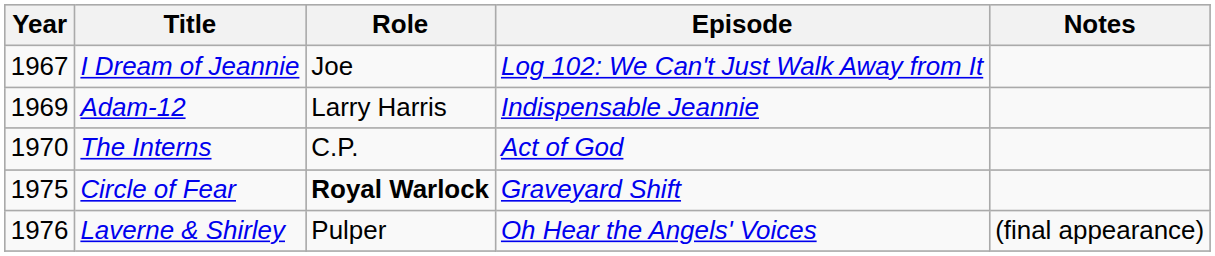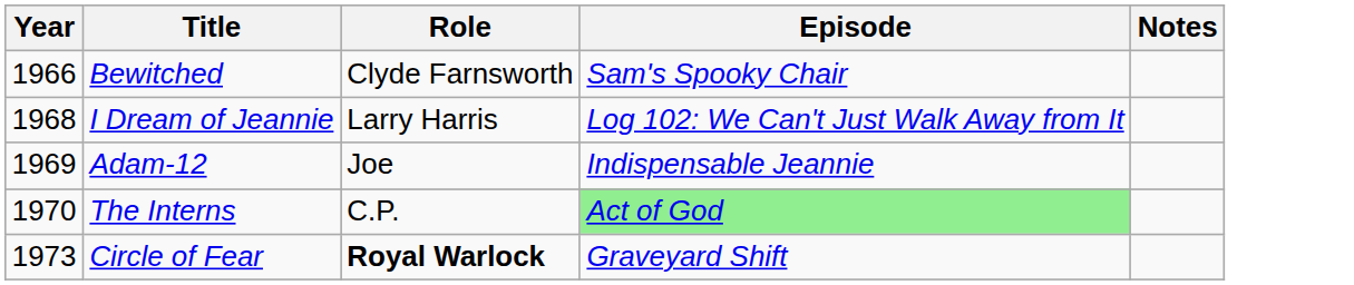+ row: 1966 | Bewitched | Clyde Farnsworth | Sam's Spooky Chair
I Dream of Jeannie | Year: 1967 -> 1968
I Dream of Jeannie | Role: Joe -> Larry Harris
Adam-12 | Role: Larry Harris -> Joe
The Interns | Episode: no background -> lightgreen background
Circle of Fear | Year: 1975 -> 1973
- row: 1976 | Laverne & Shirley | Pulper | Oh Hear the Angels' Voices | (final appearance)
